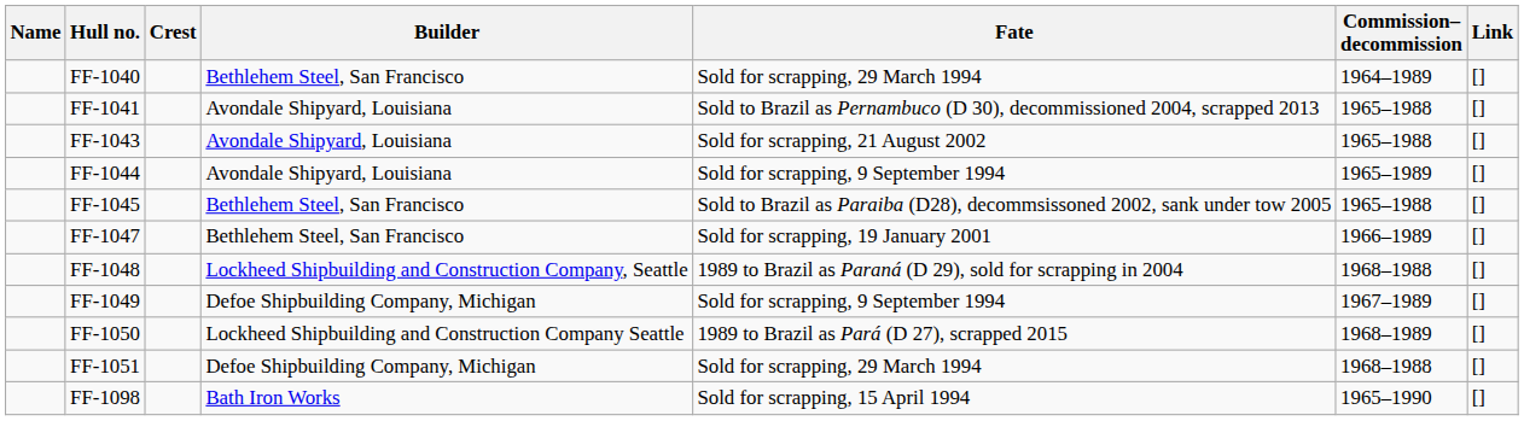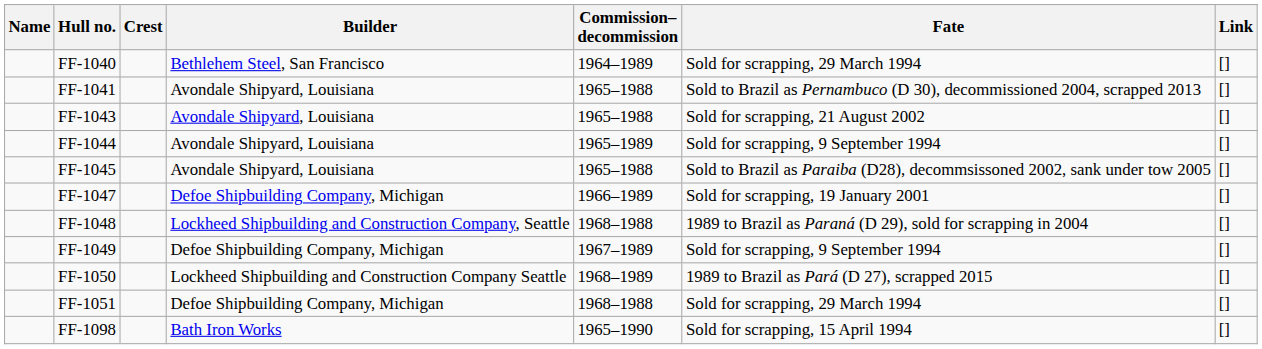columns swapped: Commission– decommission <-> Fate
FF-1045 | Builder: Bethlehem Steel, San Francisco -> Avondale Shipyard, Louisiana
FF-1047 | Builder: Bethlehem Steel, San Francisco -> Defoe Shipbuilding Company, Michigan
